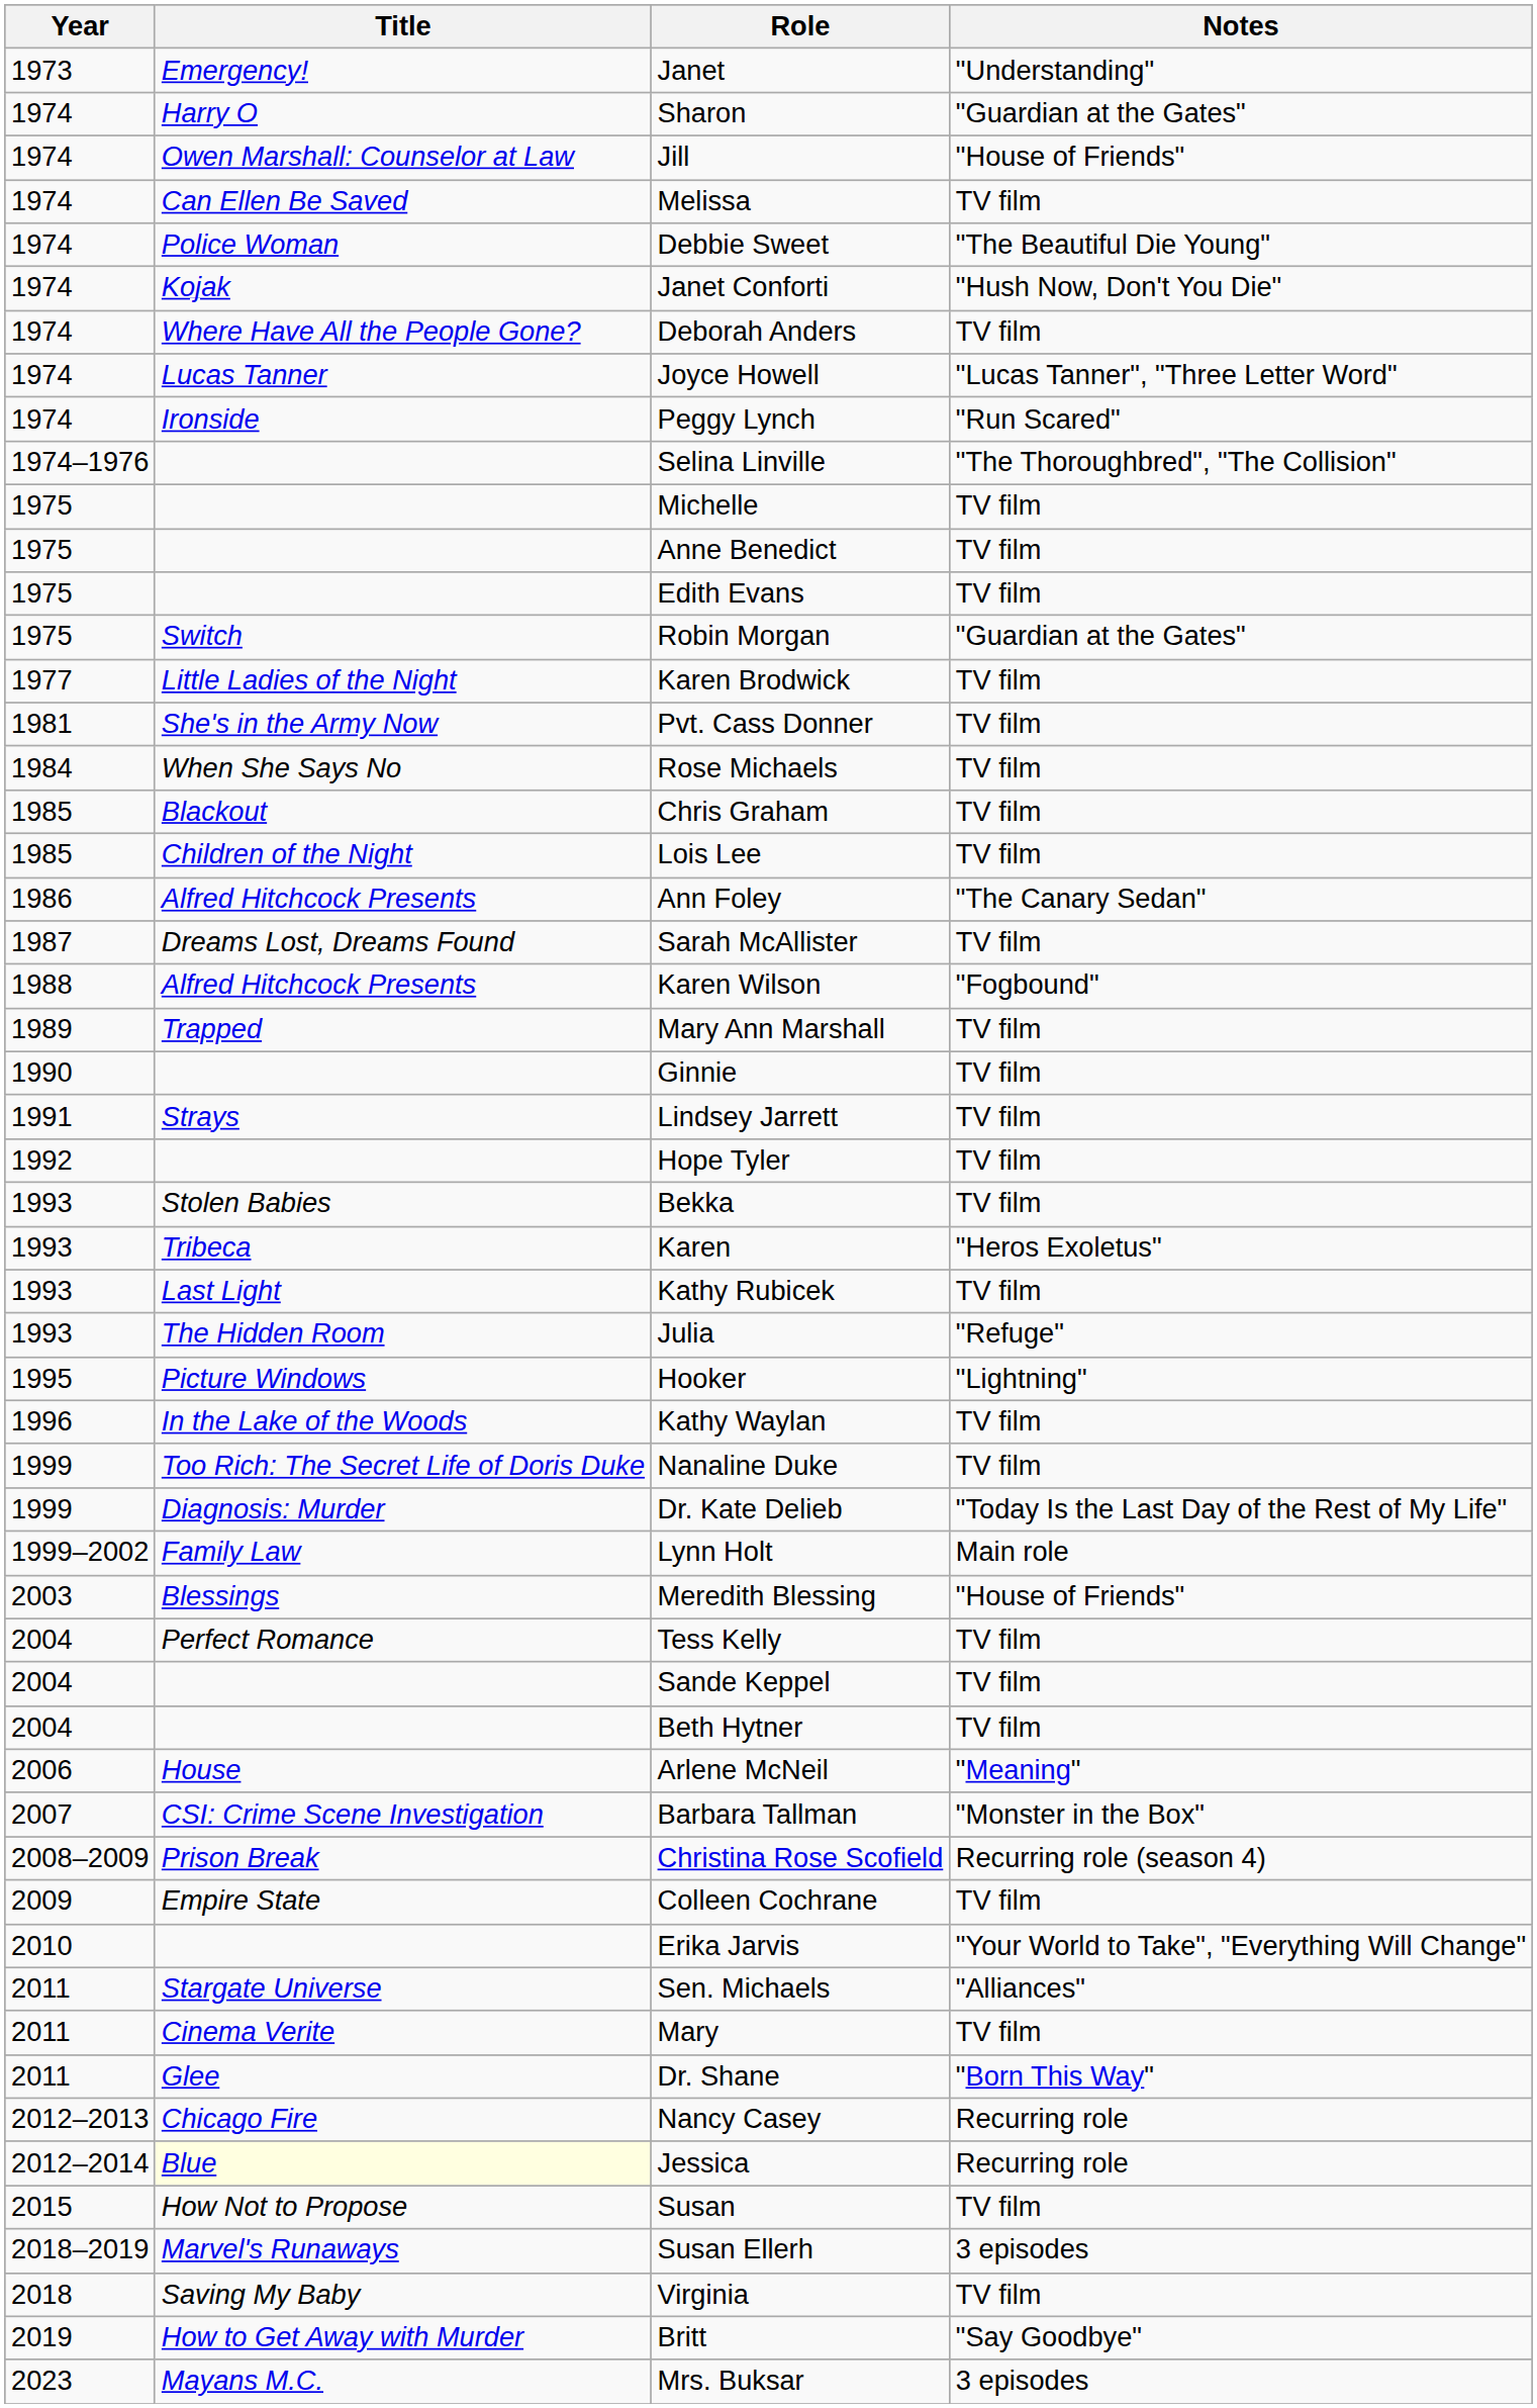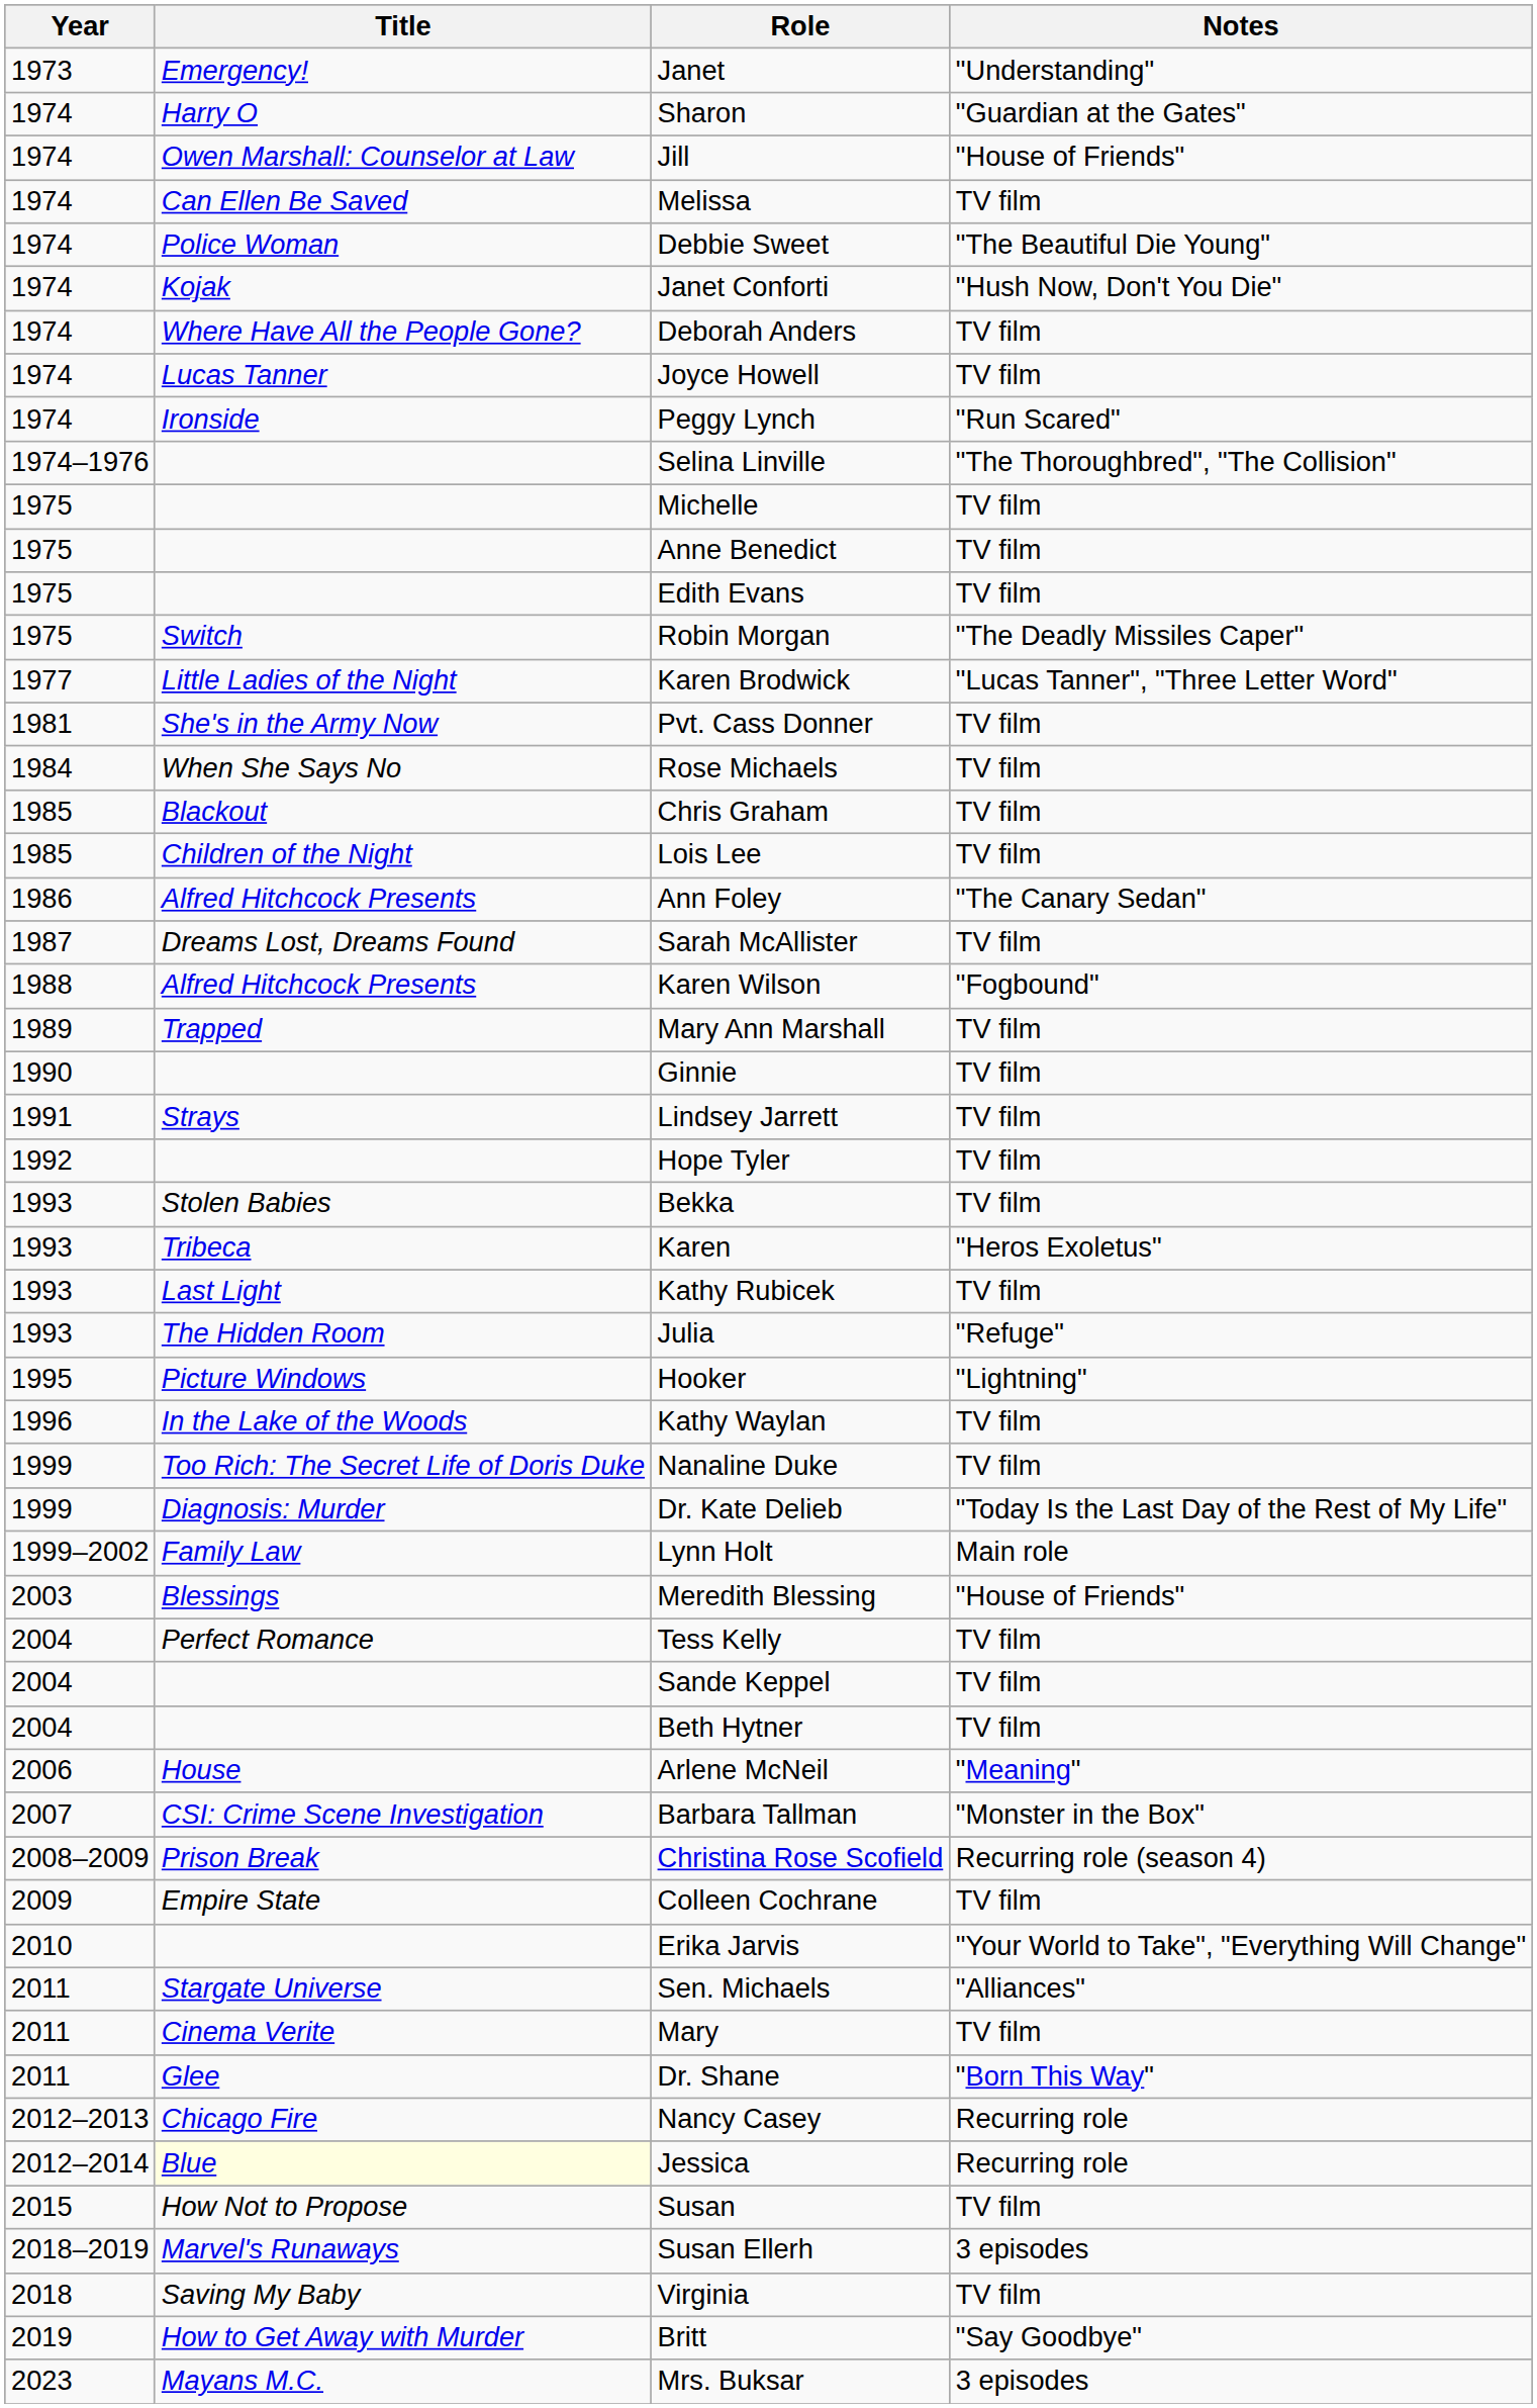Joyce Howell | Notes: "Lucas Tanner", "Three Letter Word" -> TV film
Robin Morgan | Notes: "Guardian at the Gates" -> "The Deadly Missiles Caper"
Karen Brodwick | Notes: TV film -> "Lucas Tanner", "Three Letter Word"
